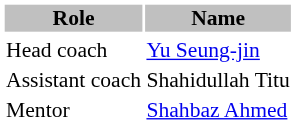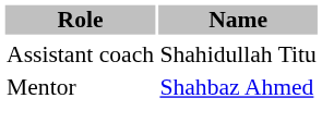- row: Head coach | Yu Seung-jin
